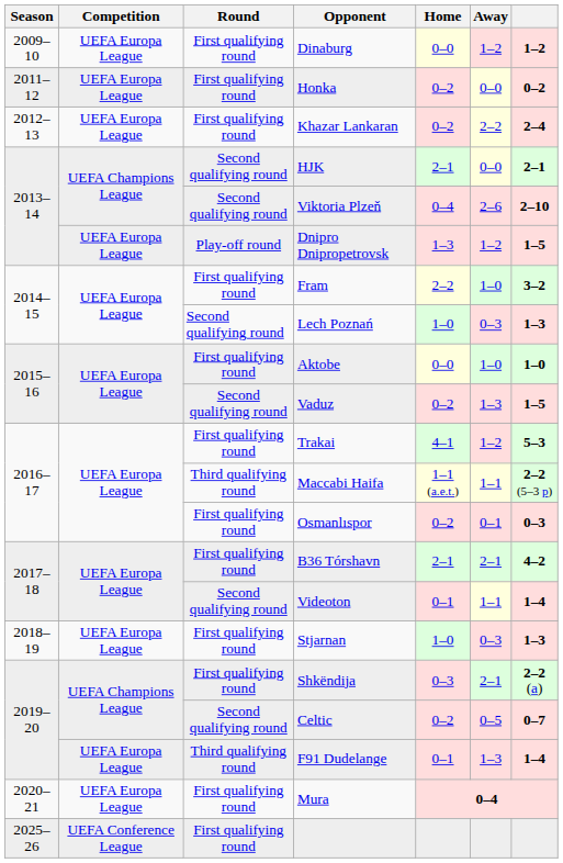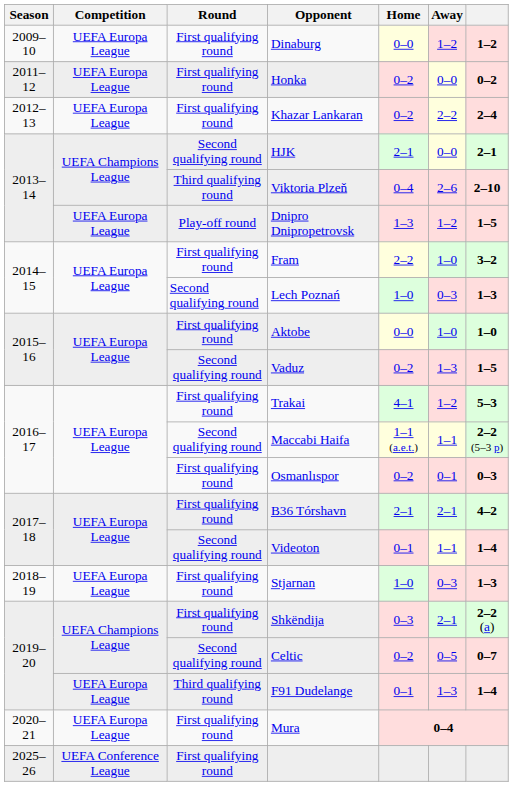Viktoria Plzeň | Round: Second qualifying round -> Third qualifying round
Maccabi Haifa | Round: Third qualifying round -> Second qualifying round
